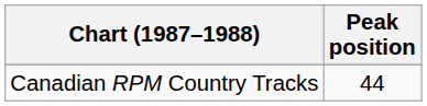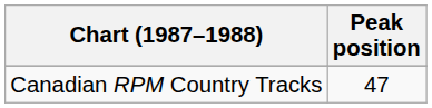Canadian RPM Country Tracks | Peak position: 44 -> 47
